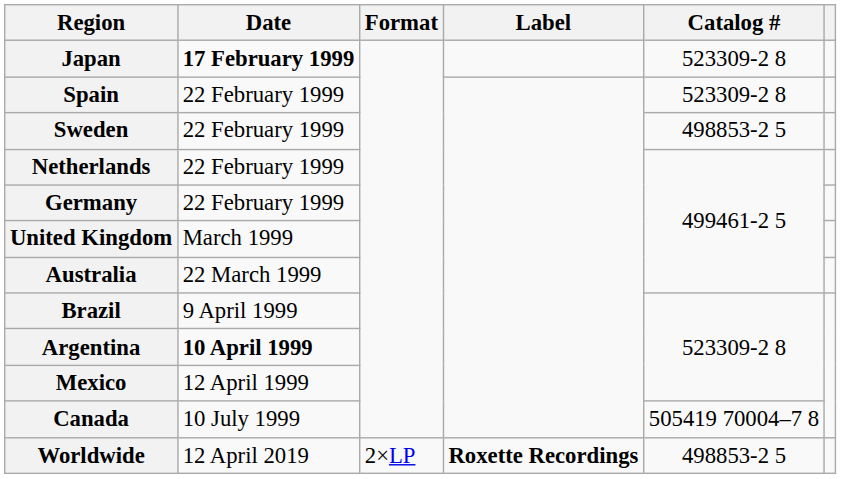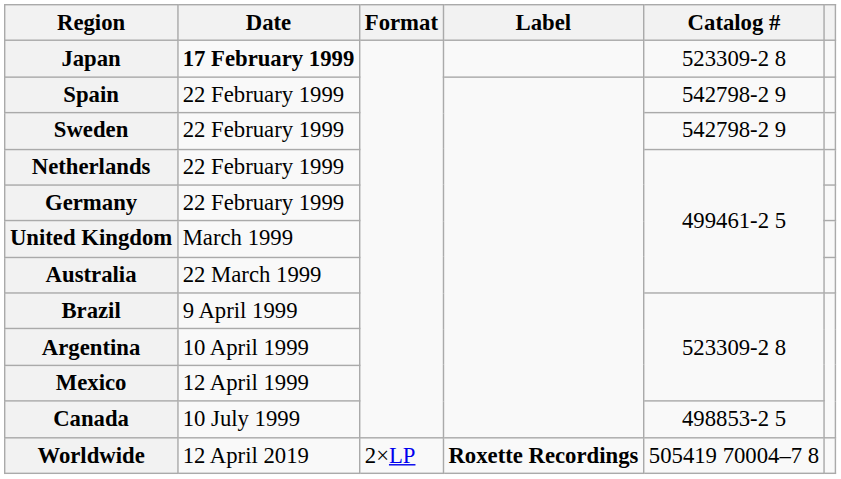Spain | Catalog #: 523309-2 8 -> 542798-2 9
Sweden | Catalog #: 498853-2 5 -> 542798-2 9
Argentina | Date: bold -> normal
Canada | Catalog #: 505419 70004–7 8 -> 498853-2 5
Worldwide | Catalog #: 498853-2 5 -> 505419 70004–7 8
